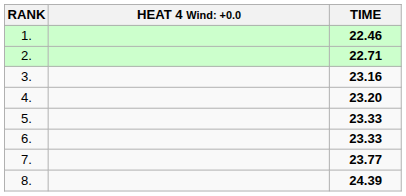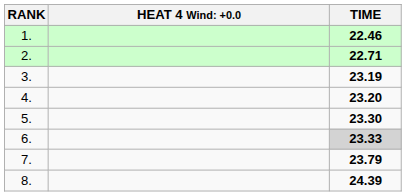3. | TIME: 23.16 -> 23.19
5. | TIME: 23.33 -> 23.30
6. | TIME: no background -> lightgrey background
7. | TIME: 23.77 -> 23.79
